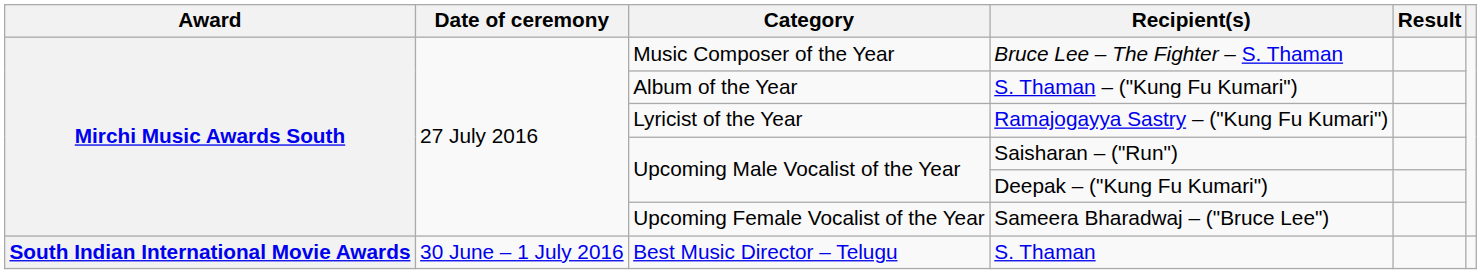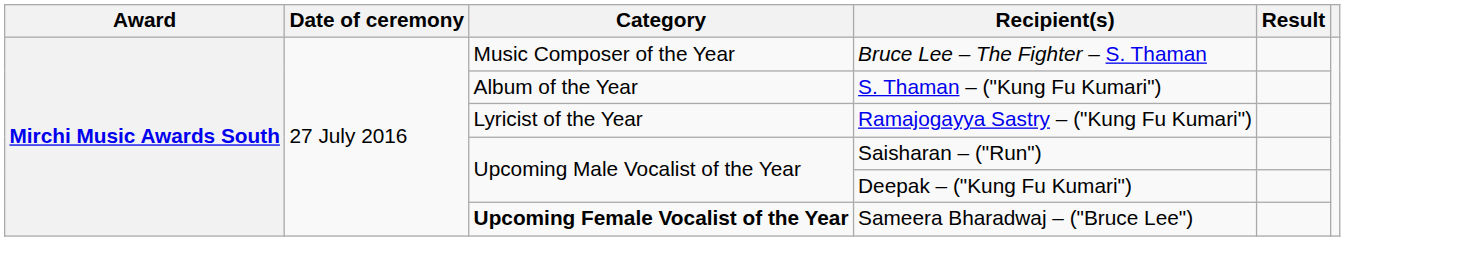Sameera Bharadwaj – ("Bruce Lee") | Category: normal -> bold
- row: South Indian International Movie Awards | 30 June – 1 July 2016 | Best Music Director – Telugu | S. Thaman
